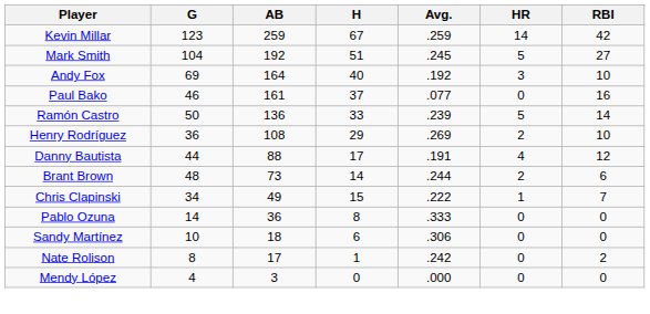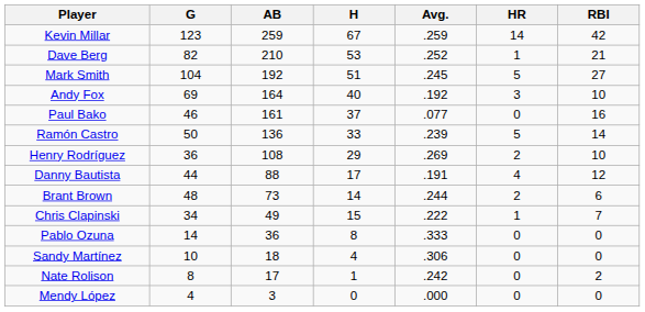+ row: Dave Berg | 82 | 210 | 53 | .252 | 1 | 21
Sandy Martínez | H: 6 -> 4
